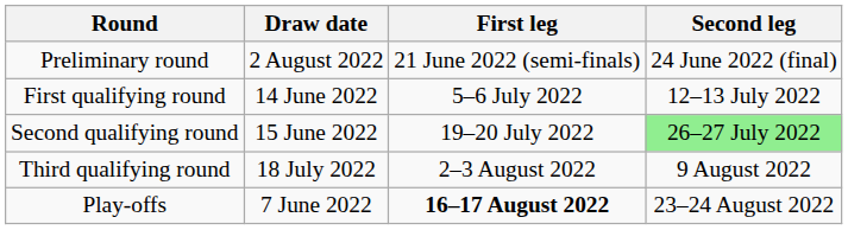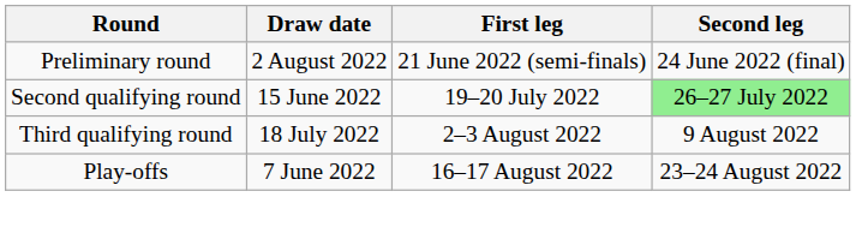- row: First qualifying round | 14 June 2022 | 5–6 July 2022 | 12–13 July 2022
Play-offs | First leg: bold -> normal
